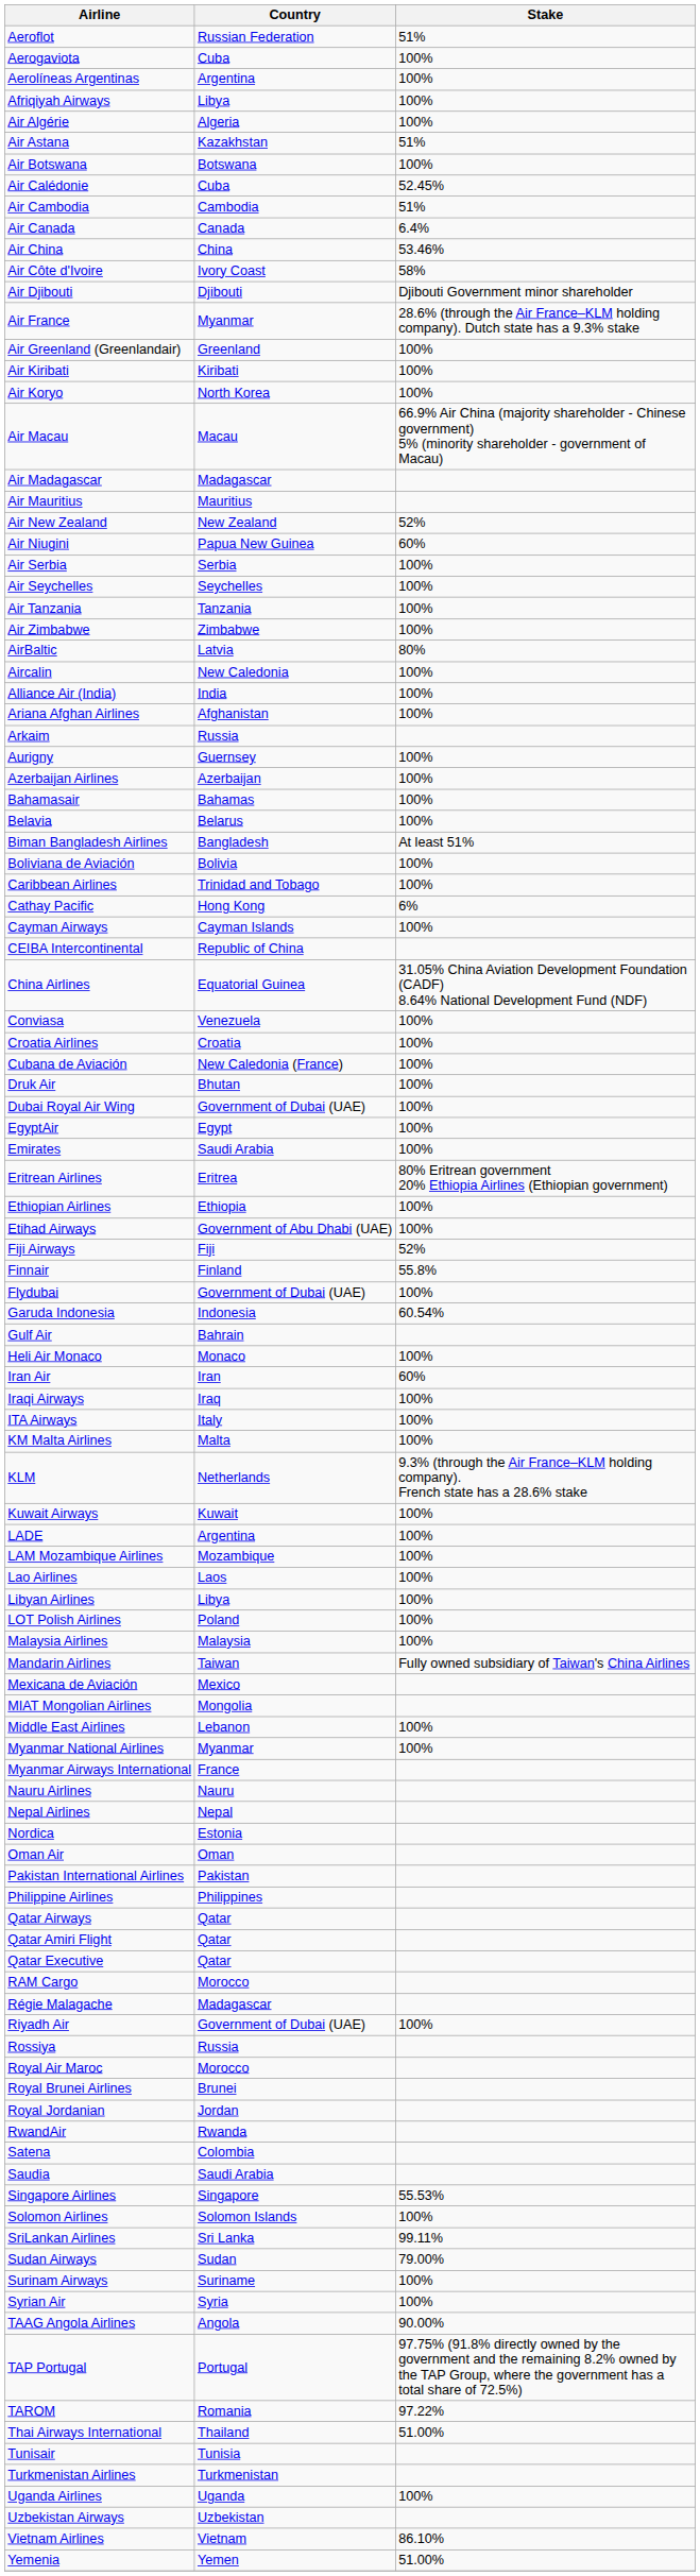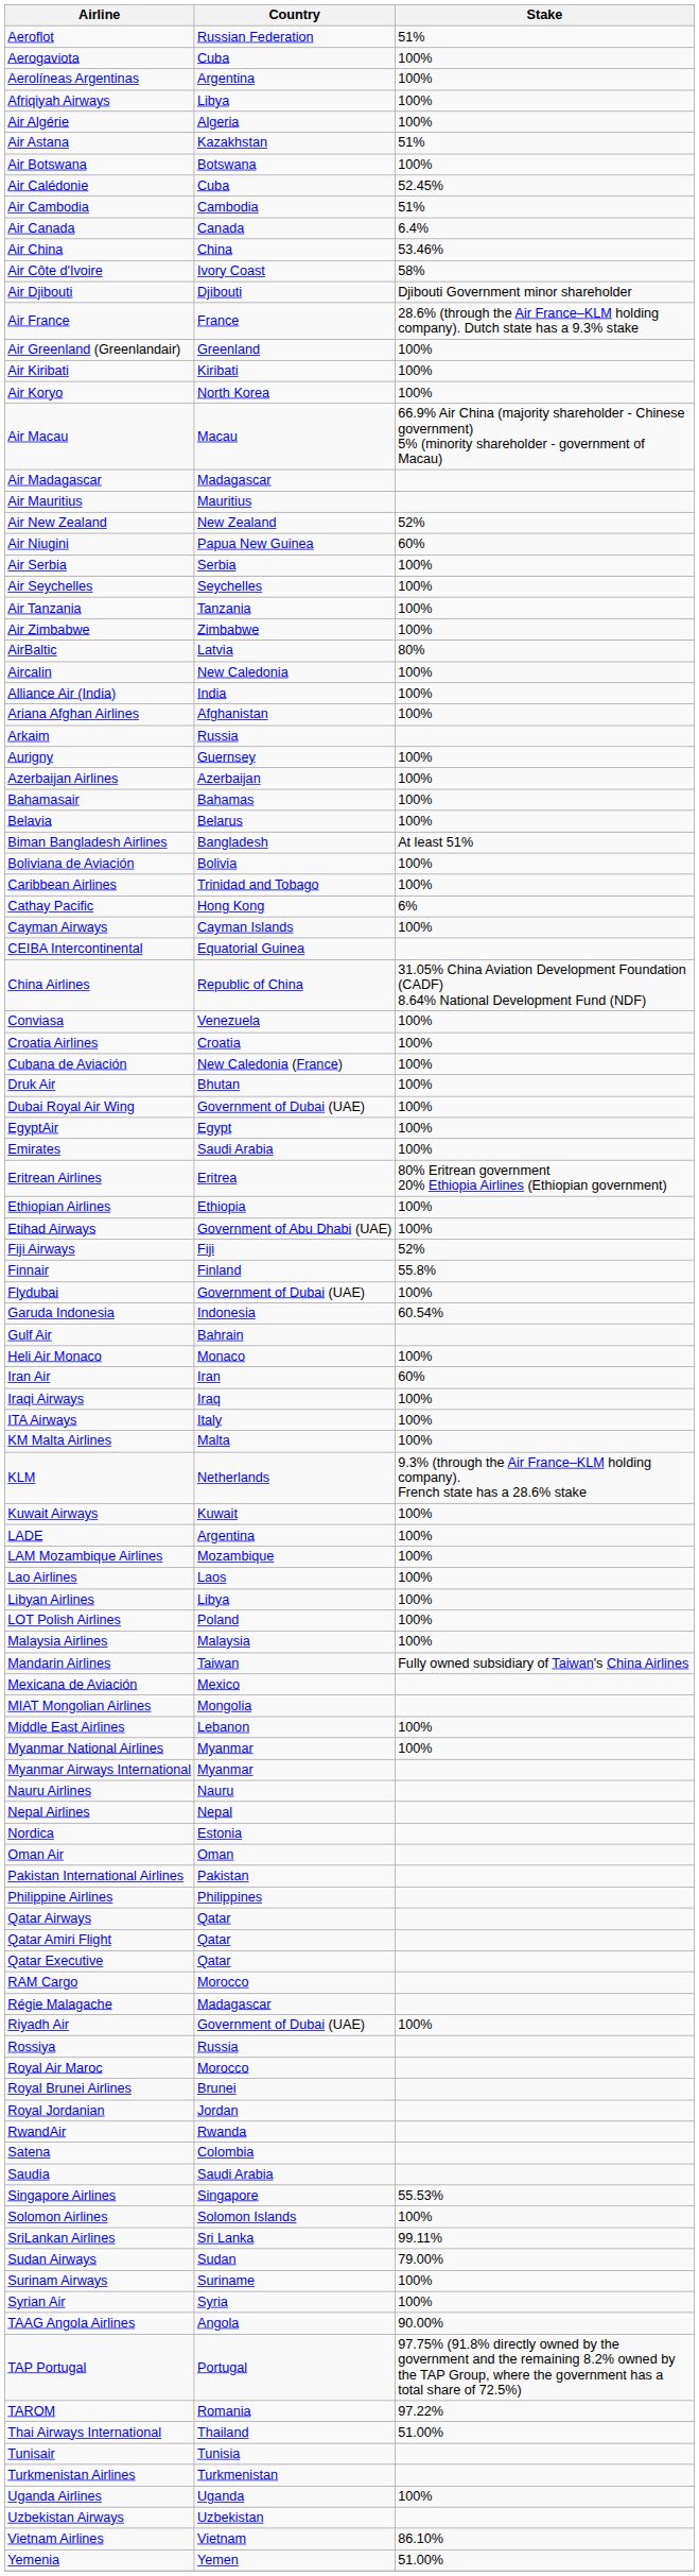Air France | Country: Myanmar -> France
CEIBA Intercontinental | Country: Republic of China -> Equatorial Guinea
China Airlines | Country: Equatorial Guinea -> Republic of China
Myanmar Airways International | Country: France -> Myanmar
